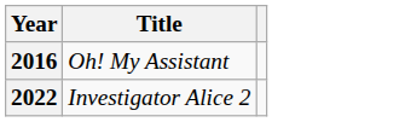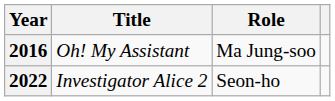+ column: Role | Ma Jung-soo | Seon-ho
